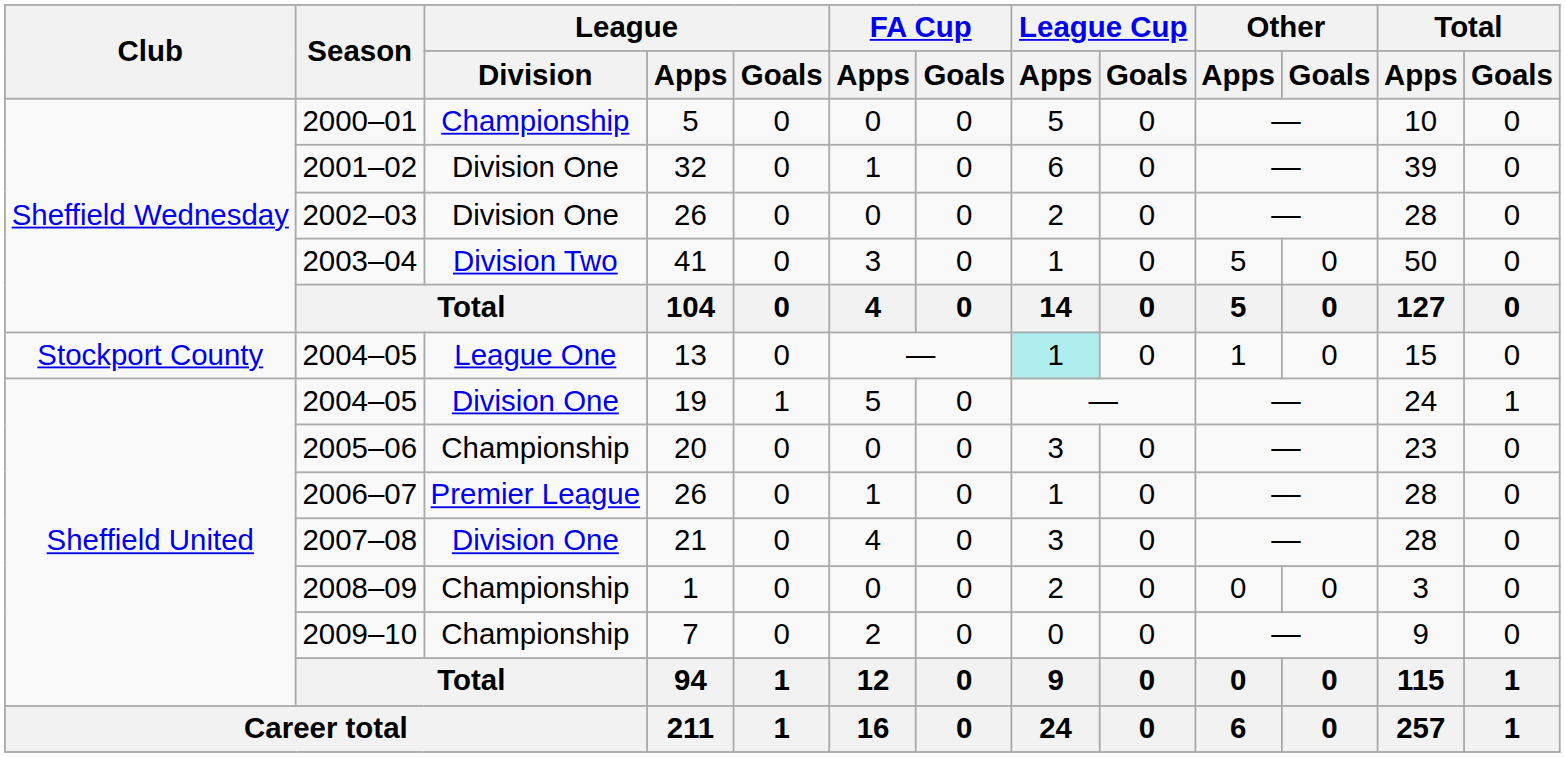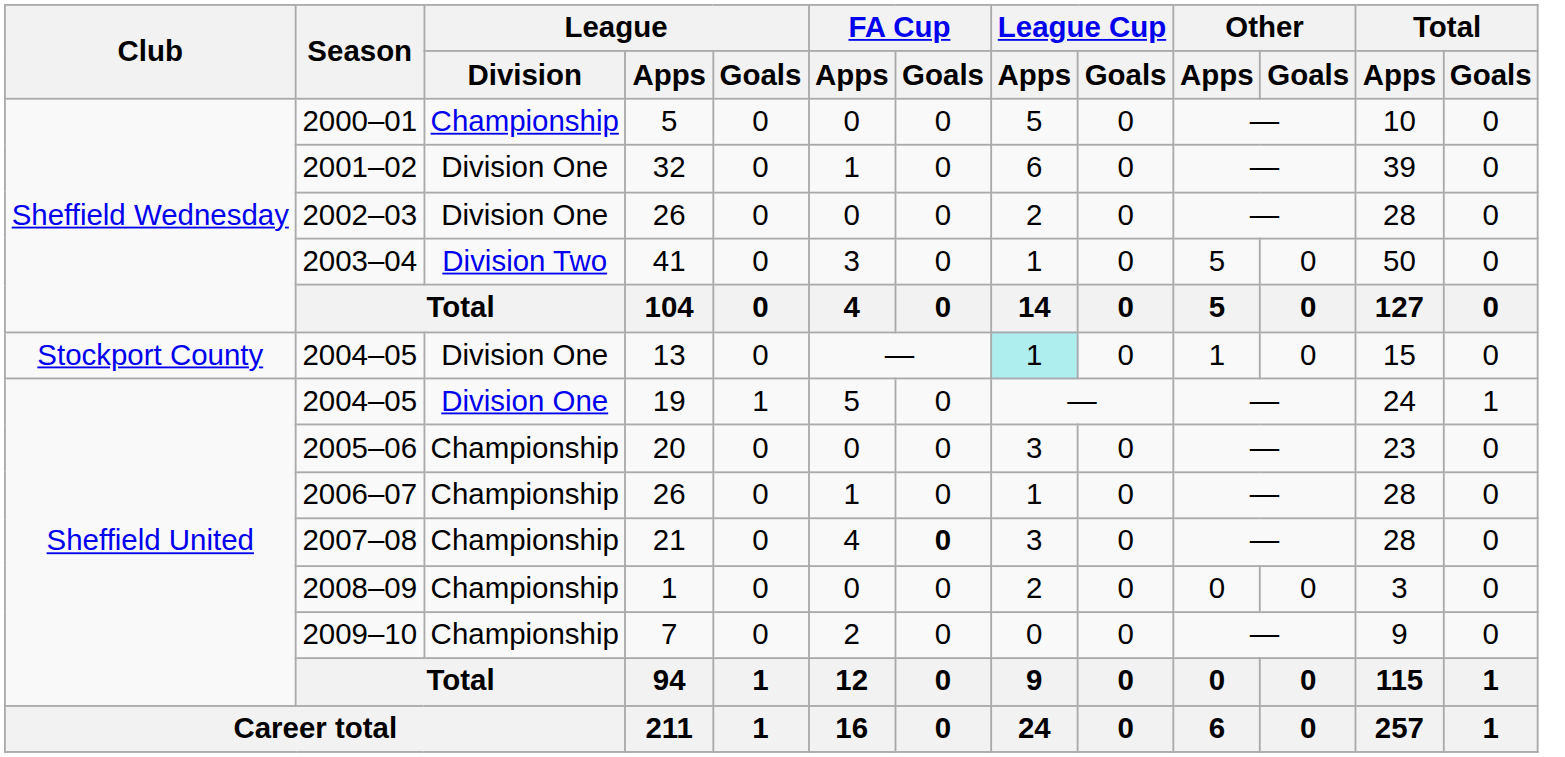2004–05 / 13 | League / Division: League One -> Division One
2006–07 | League / Division: Premier League -> Championship
2007–08 | League / Division: Division One -> Championship
2007–08 | FA Cup / Goals: normal -> bold
